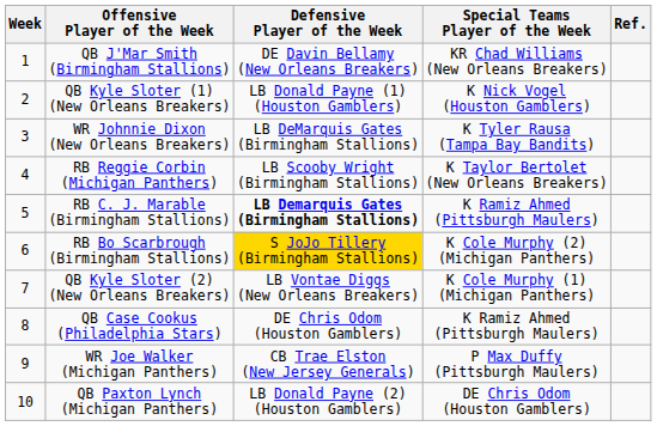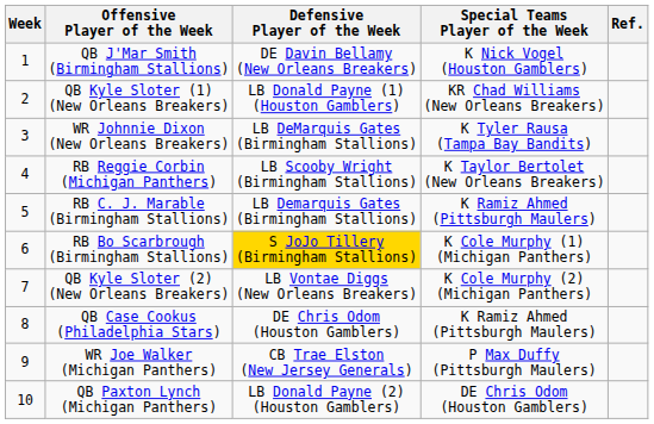QB J'Mar Smith (Birmingham Stallions) | Special Teams Player of the Week: KR Chad Williams (New Orleans Breakers) -> K Nick Vogel (Houston Gamblers)
QB Kyle Sloter (1) (New Orleans Breakers) | Special Teams Player of the Week: K Nick Vogel (Houston Gamblers) -> KR Chad Williams (New Orleans Breakers)
RB C. J. Marable (Birmingham Stallions) | Defensive Player of the Week: bold -> normal
RB Bo Scarbrough (Birmingham Stallions) | Special Teams Player of the Week: K Cole Murphy (2) (Michigan Panthers) -> K Cole Murphy (1) (Michigan Panthers)
QB Kyle Sloter (2) (New Orleans Breakers) | Special Teams Player of the Week: K Cole Murphy (1) (Michigan Panthers) -> K Cole Murphy (2) (Michigan Panthers)
